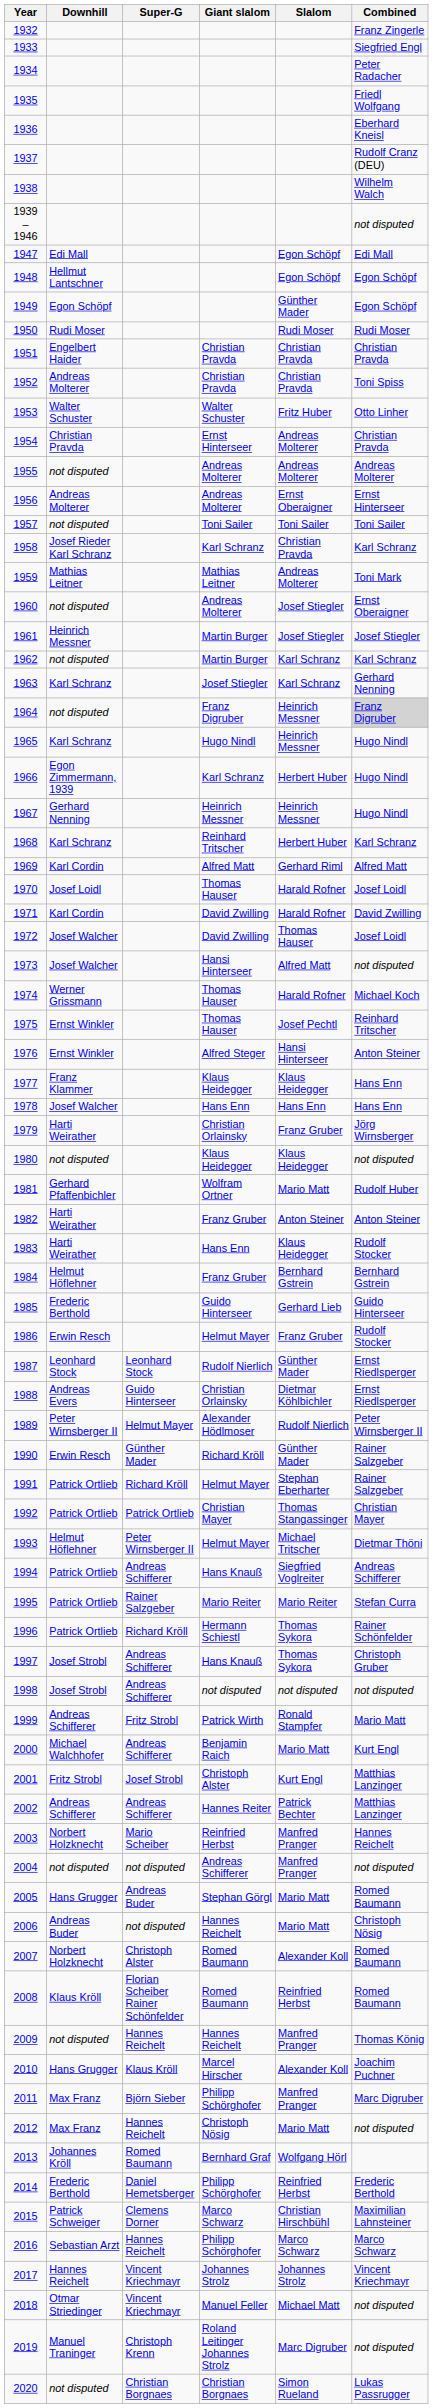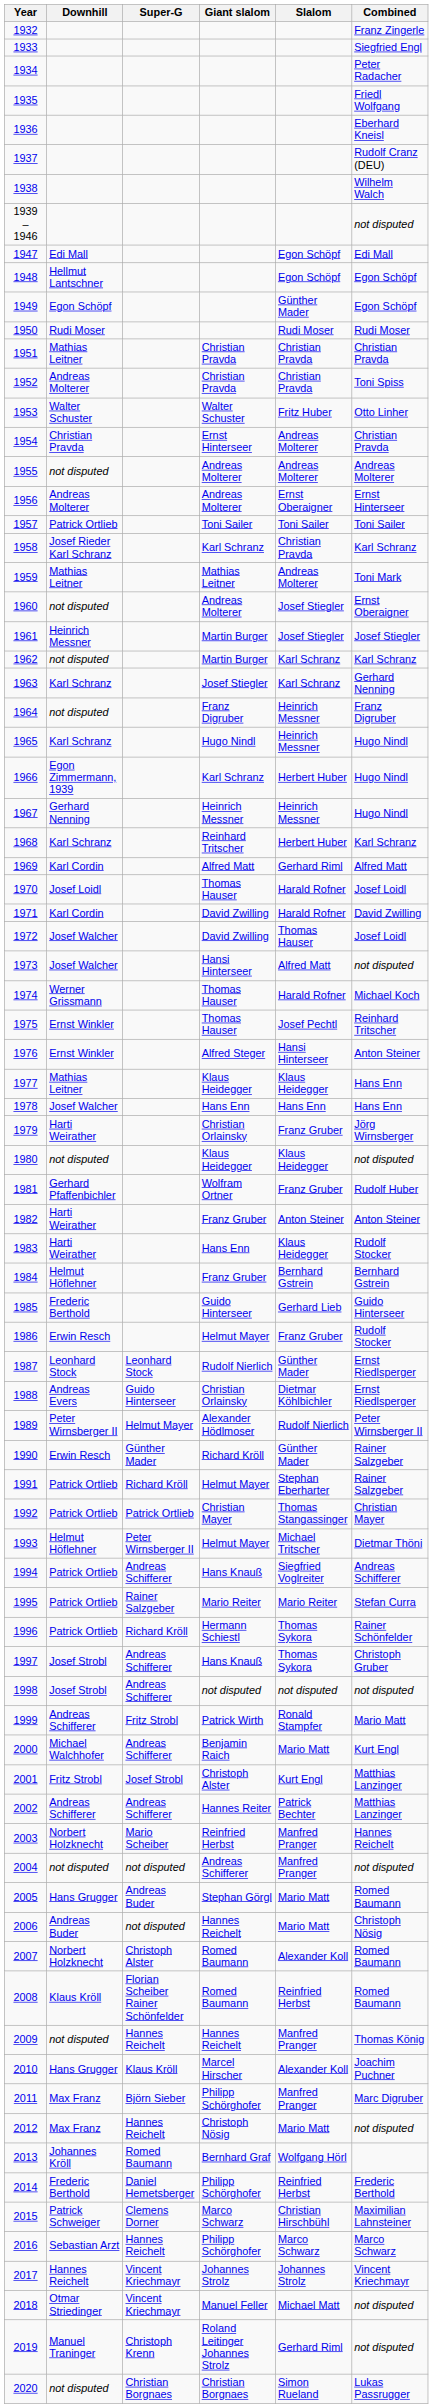1951 | Downhill: Engelbert Haider -> Mathias Leitner
1957 | Downhill: not disputed -> Patrick Ortlieb
1964 | Combined: lightgrey background -> no background
1977 | Downhill: Franz Klammer -> Mathias Leitner
1981 | Slalom: Mario Matt -> Franz Gruber
2019 | Slalom: Marc Digruber -> Gerhard Riml
